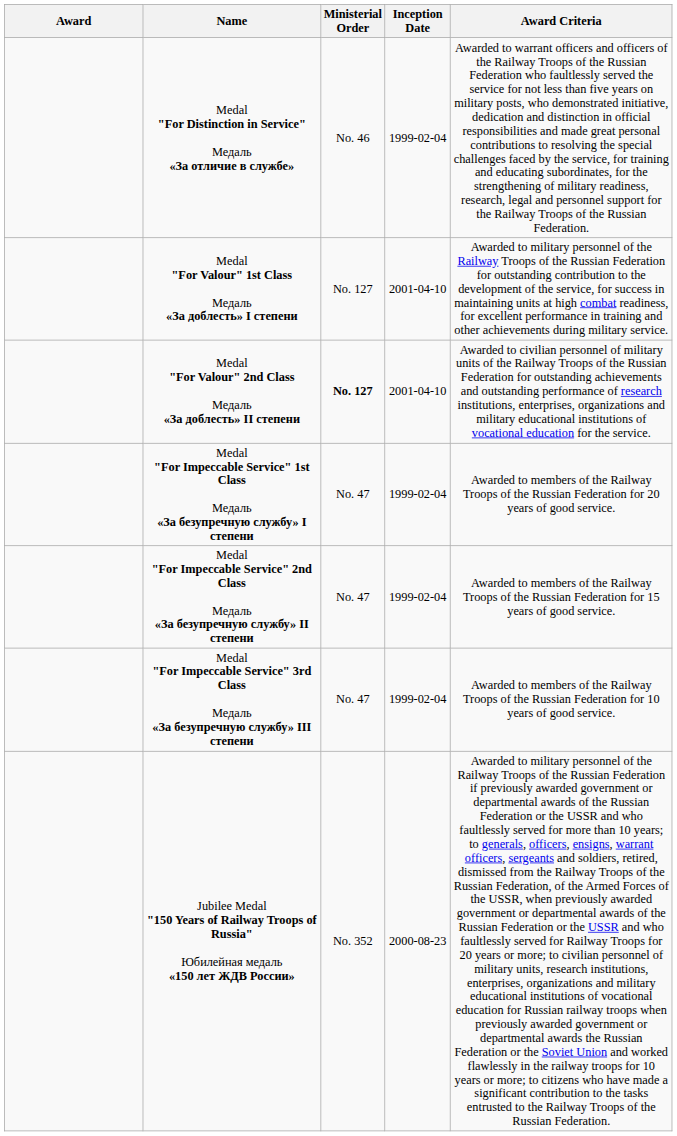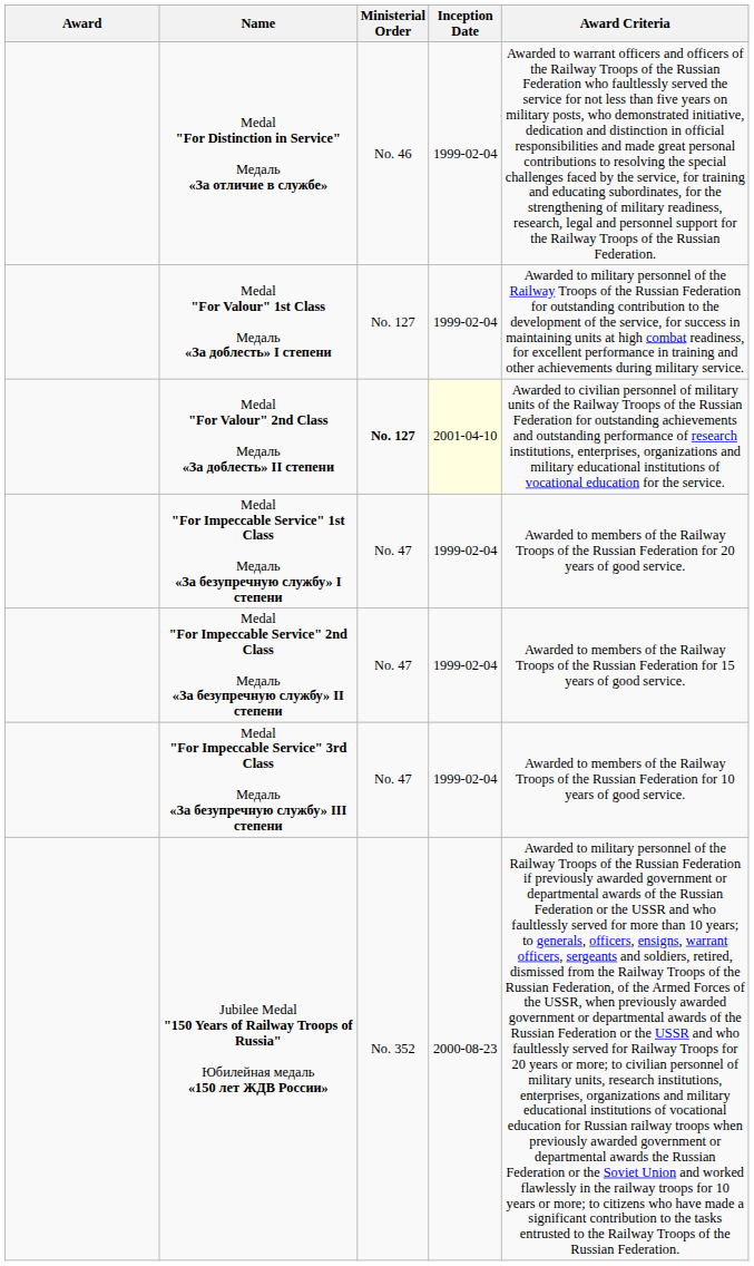Medal "For Valour" 1st Class Медаль «За доблесть» I степени | Inception Date: 2001-04-10 -> 1999-02-04
Medal "For Valour" 2nd Class Медаль «За доблесть» II степени | Inception Date: no background -> lightyellow background
